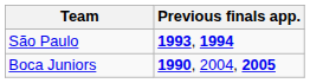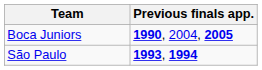rows swapped: Boca Juniors <-> São Paulo
